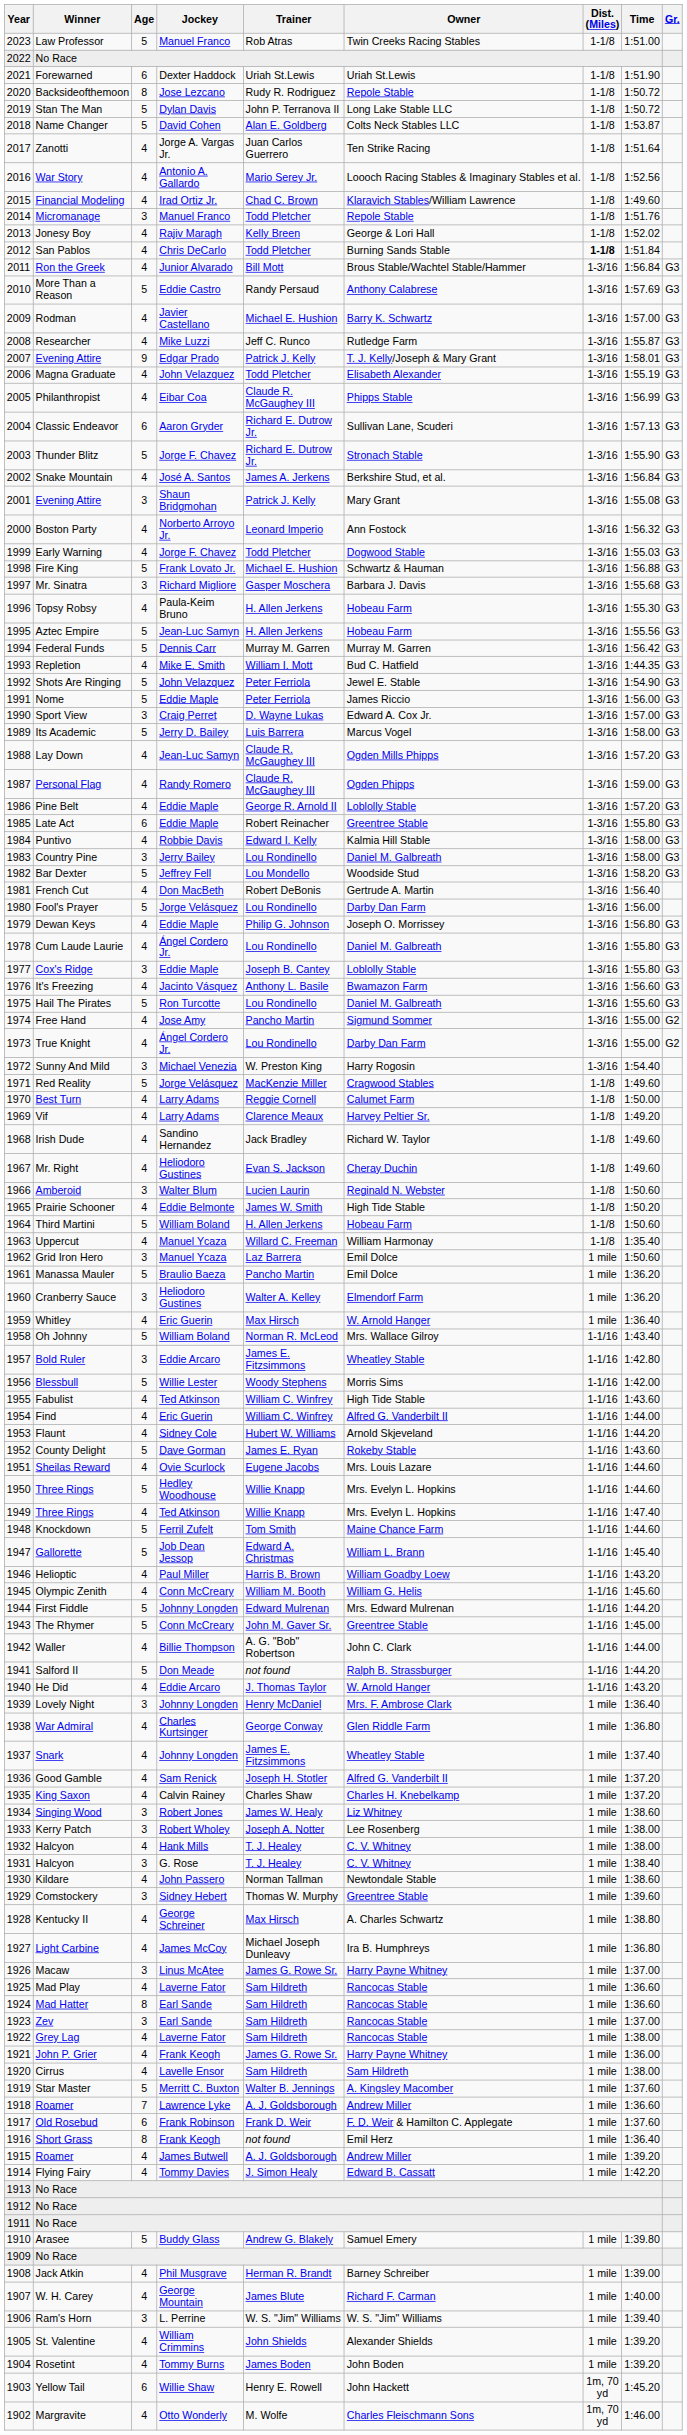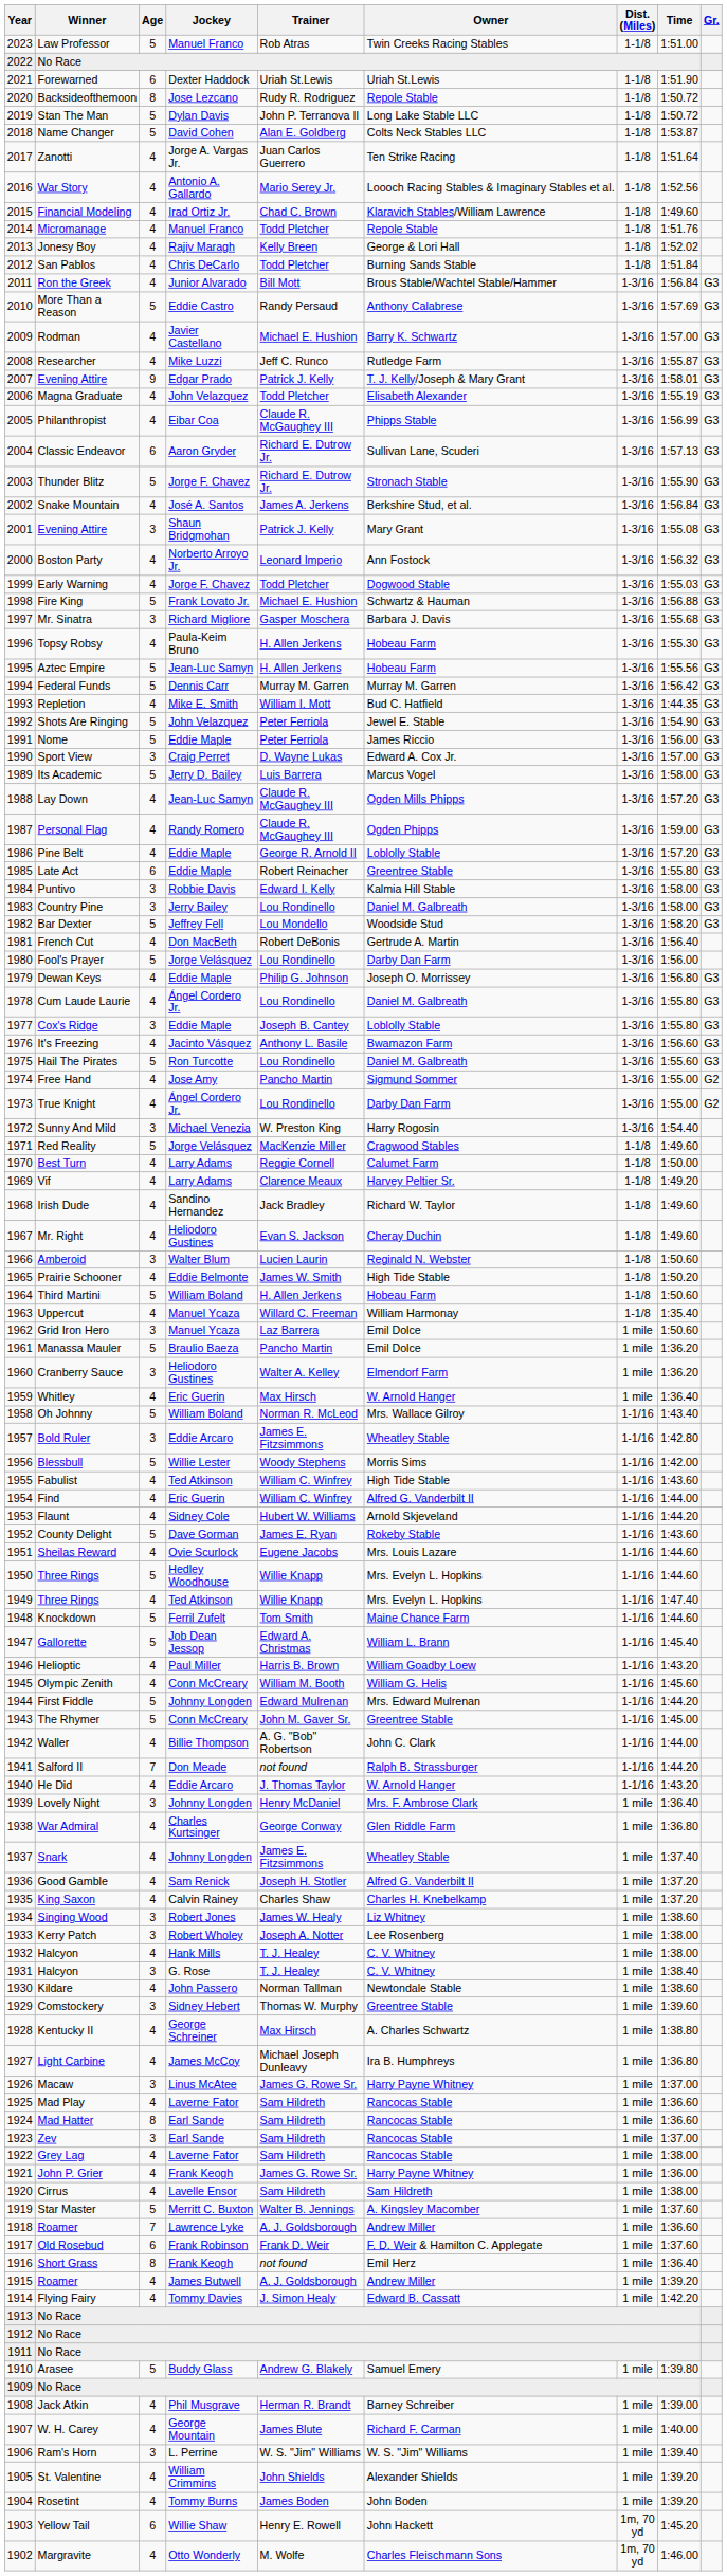Micromanage | Age: 3 -> 4
San Pablos | Dist. (Miles): bold -> normal
Puntivo | Age: 4 -> 3
Salford II | Age: 5 -> 7
